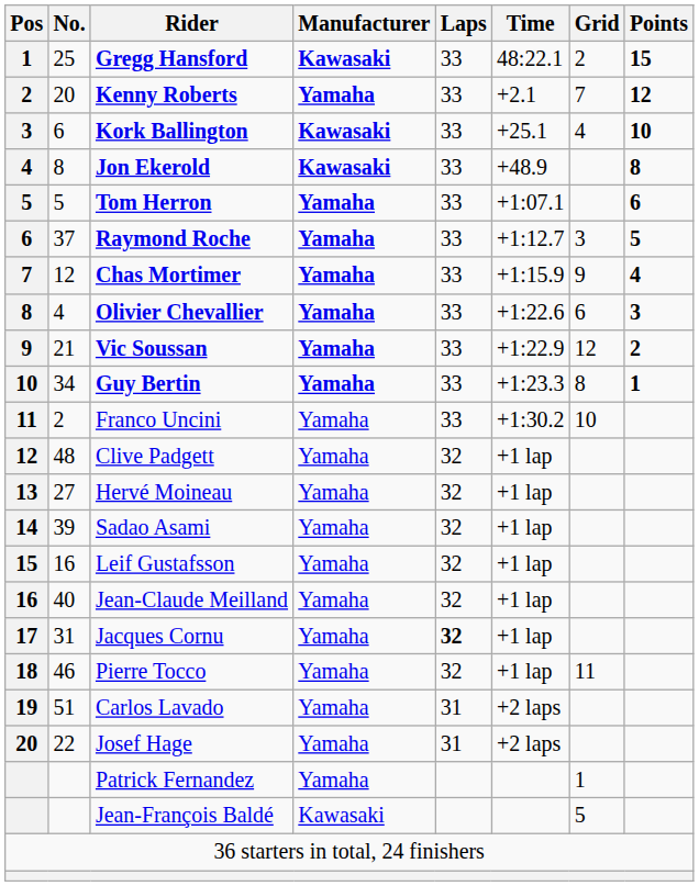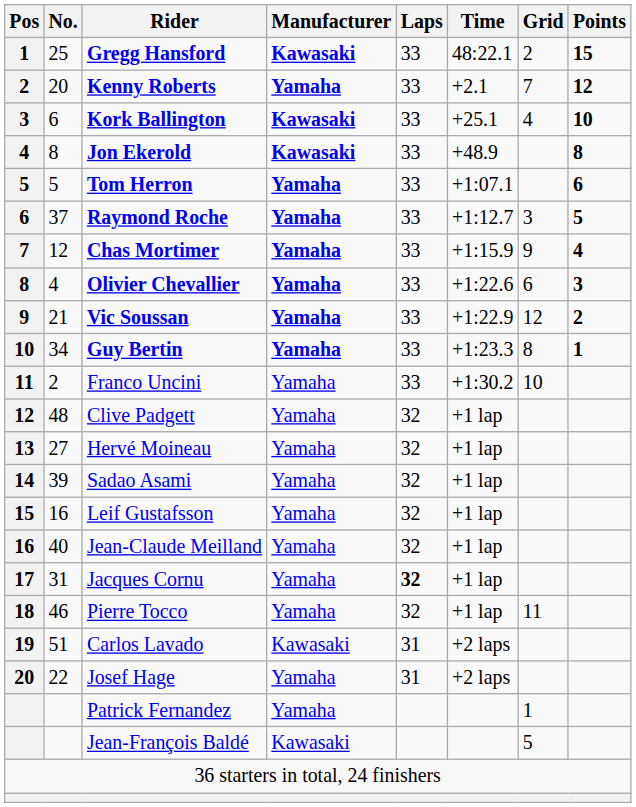Carlos Lavado | Manufacturer: Yamaha -> Kawasaki
